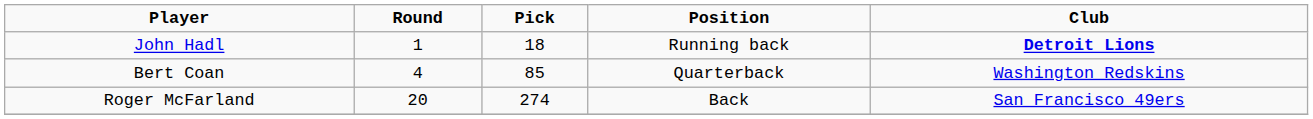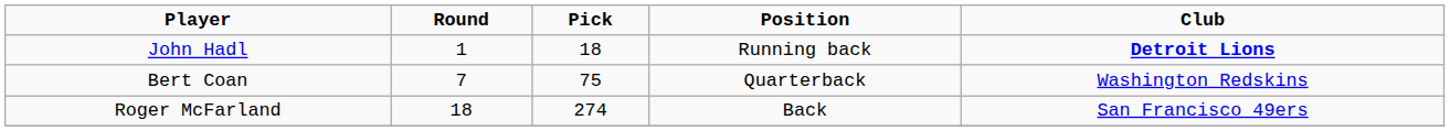Bert Coan | Round: 4 -> 7
Bert Coan | Pick: 85 -> 75
Roger McFarland | Round: 20 -> 18
